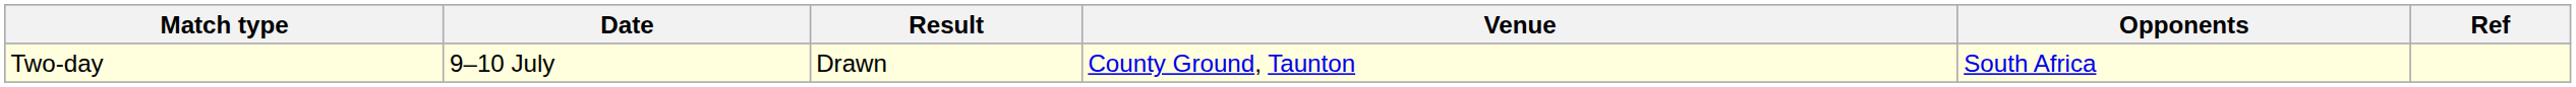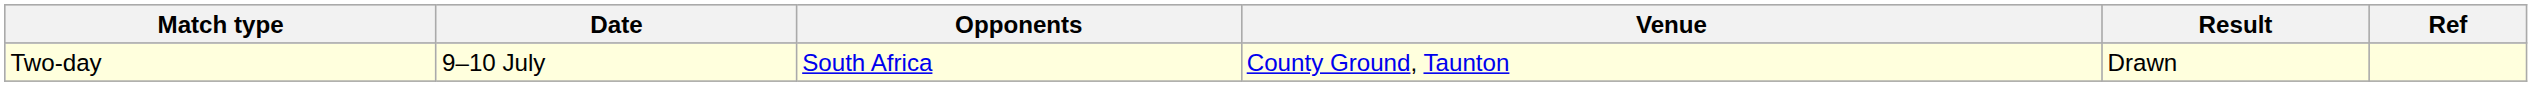columns swapped: Opponents <-> Result
